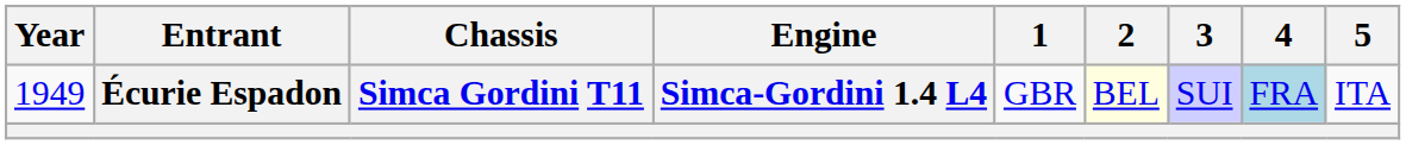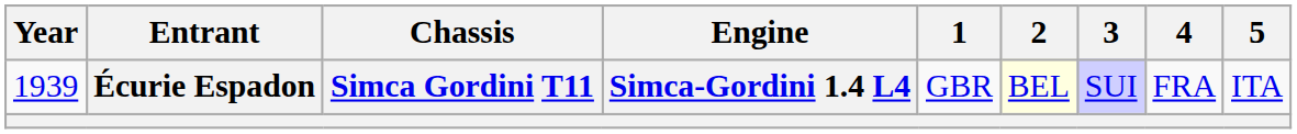Écurie Espadon | Year: 1949 -> 1939
Écurie Espadon | 4: lightblue background -> no background
